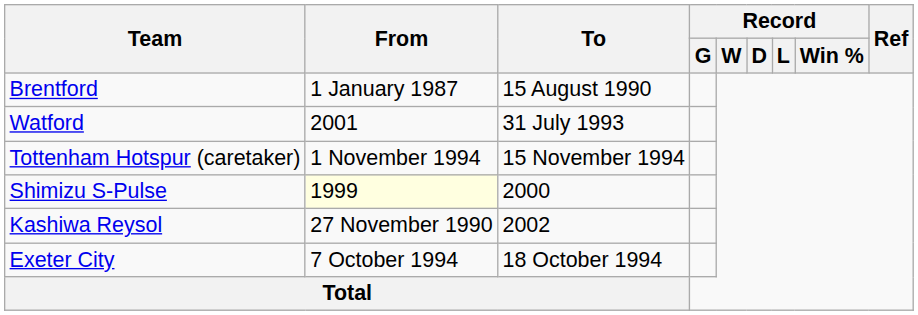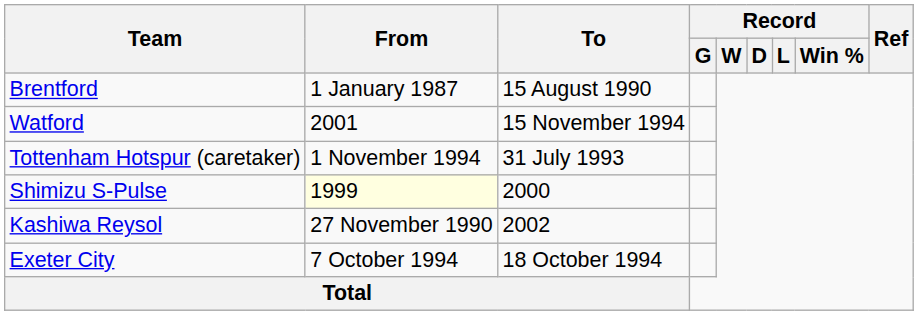Watford | To: 31 July 1993 -> 15 November 1994
Tottenham Hotspur (caretaker) | To: 15 November 1994 -> 31 July 1993
